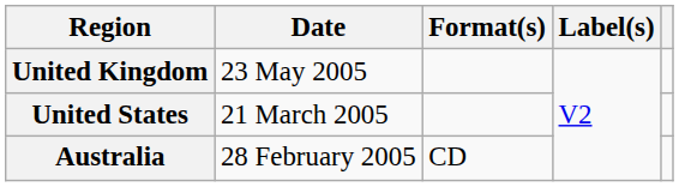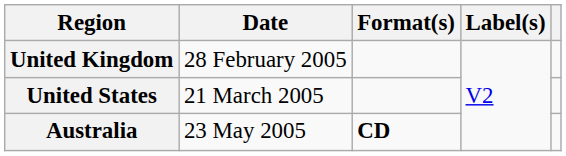United Kingdom | Date: 23 May 2005 -> 28 February 2005
Australia | Date: 28 February 2005 -> 23 May 2005
Australia | Format(s): normal -> bold
